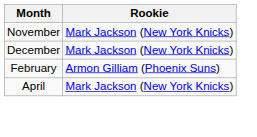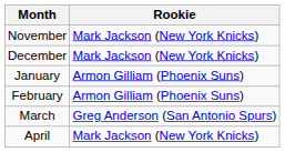+ row: January | Armon Gilliam (Phoenix Suns)
+ row: March | Greg Anderson (San Antonio Spurs)
